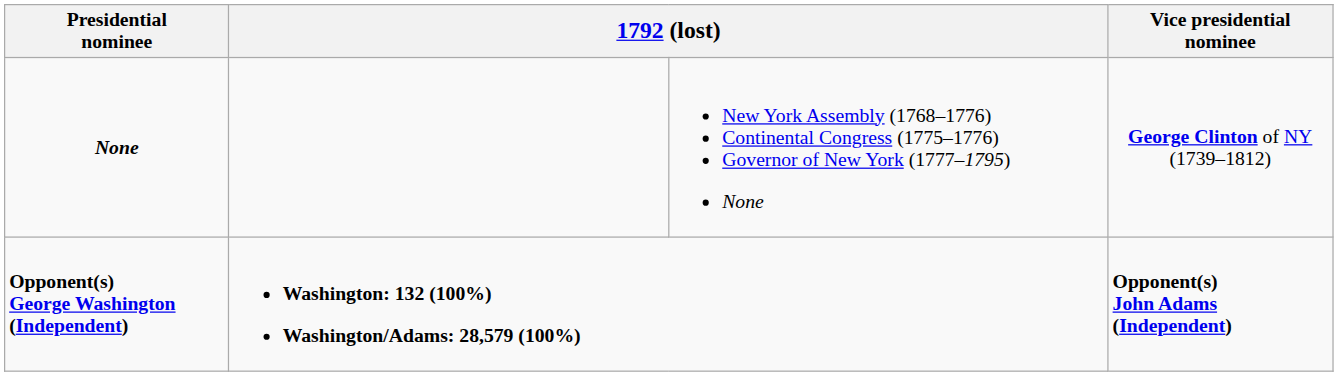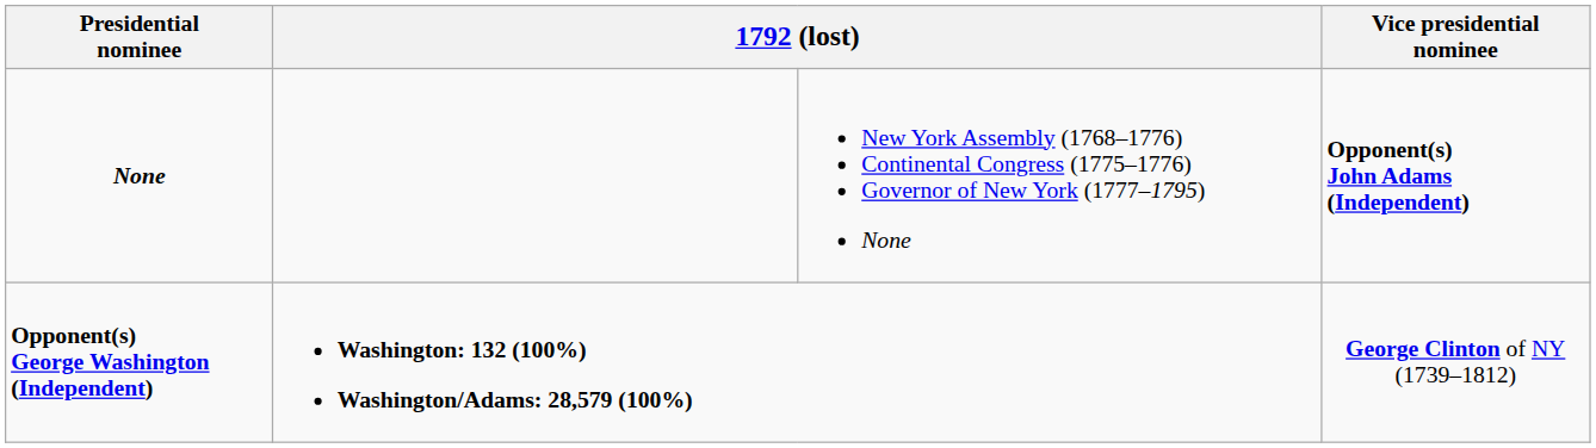None | Vice presidential nominee: George Clinton of NY (1739–1812) -> Opponent(s) John Adams (Independent)
Opponent(s) George Washington (Independent) | Vice presidential nominee: Opponent(s) John Adams (Independent) -> George Clinton of NY (1739–1812)
